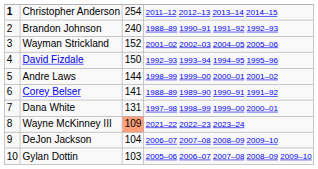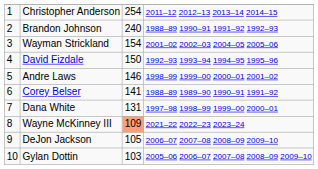Christopher Anderson | column 1: bold -> normal
Wayman Strickland | column 3: 152 -> 154
Andre Laws | column 3: 144 -> 146
DeJon Jackson | column 3: 104 -> 105
